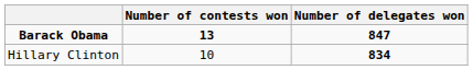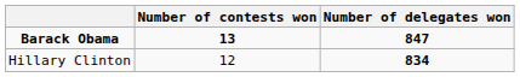Hillary Clinton | Number of contests won: 10 -> 12
